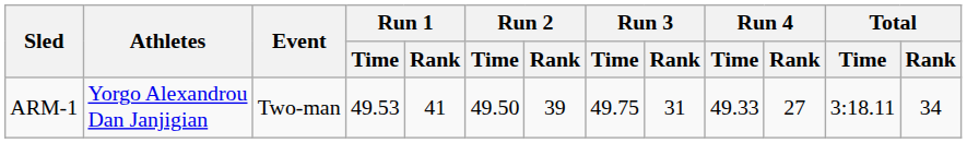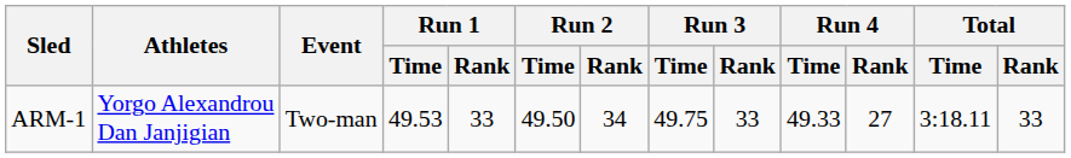ARM-1 | Run 1 / Rank: 41 -> 33
ARM-1 | Run 2 / Rank: 39 -> 34
ARM-1 | Run 3 / Rank: 31 -> 33
ARM-1 | Total / Rank: 34 -> 33
